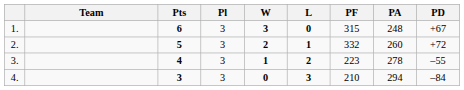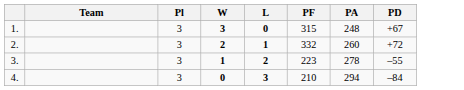- column: Pts | 6 | 5 | 4 | 3
